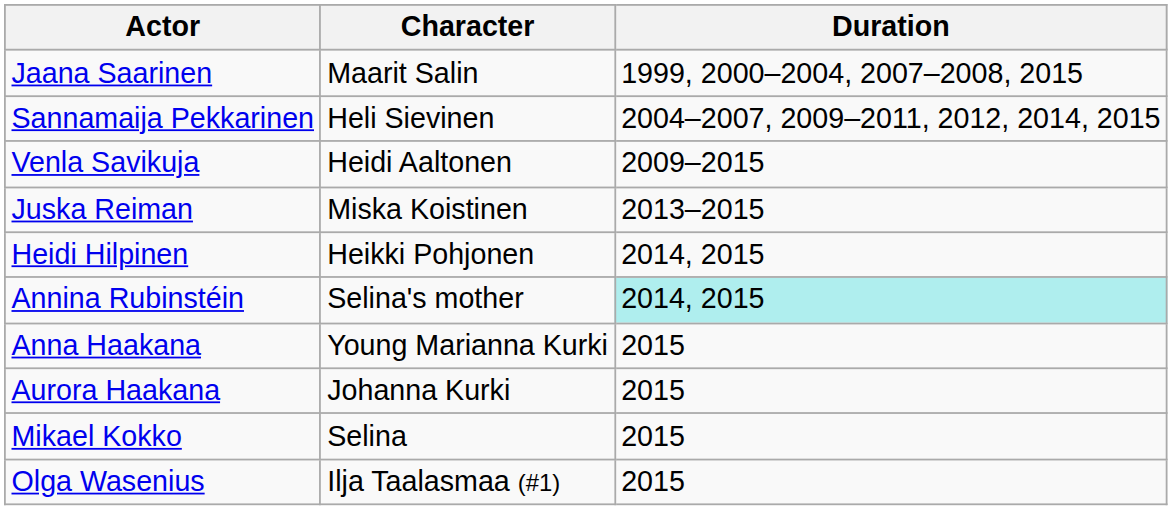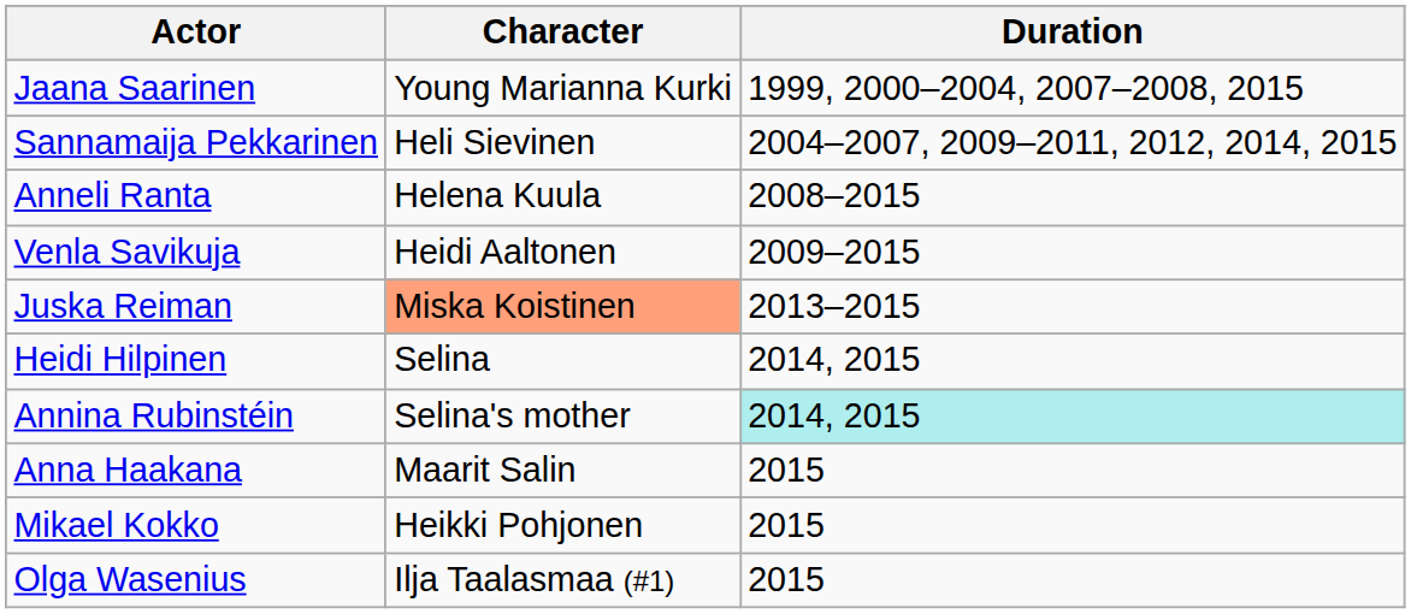Jaana Saarinen | Character: Maarit Salin -> Young Marianna Kurki
+ row: Anneli Ranta | Helena Kuula | 2008–2015
Juska Reiman | Character: no background -> lightsalmon background
Heidi Hilpinen | Character: Heikki Pohjonen -> Selina
Anna Haakana | Character: Young Marianna Kurki -> Maarit Salin
- row: Aurora Haakana | Johanna Kurki | 2015
Mikael Kokko | Character: Selina -> Heikki Pohjonen
